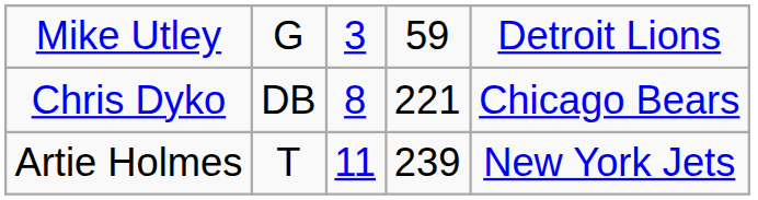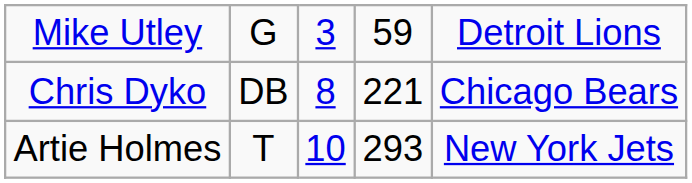Artie Holmes | column 3: 11 -> 10
Artie Holmes | column 4: 239 -> 293
